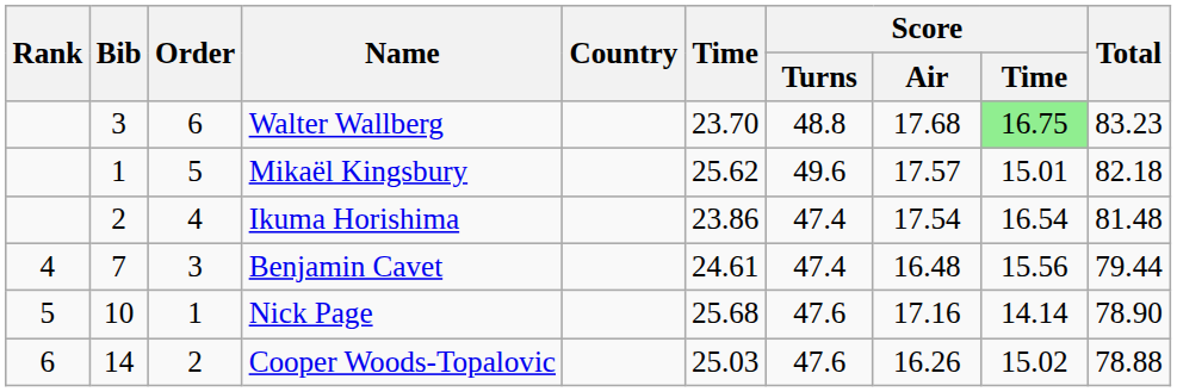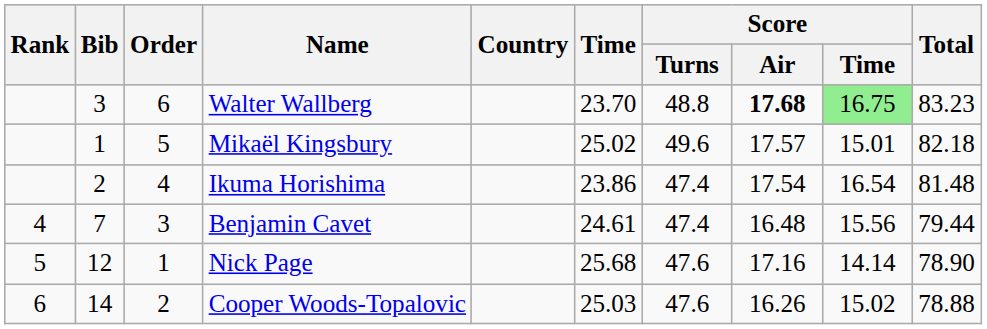Walter Wallberg | Score / Air: normal -> bold
Mikaël Kingsbury | Time: 25.62 -> 25.02
Nick Page | Bib: 10 -> 12
